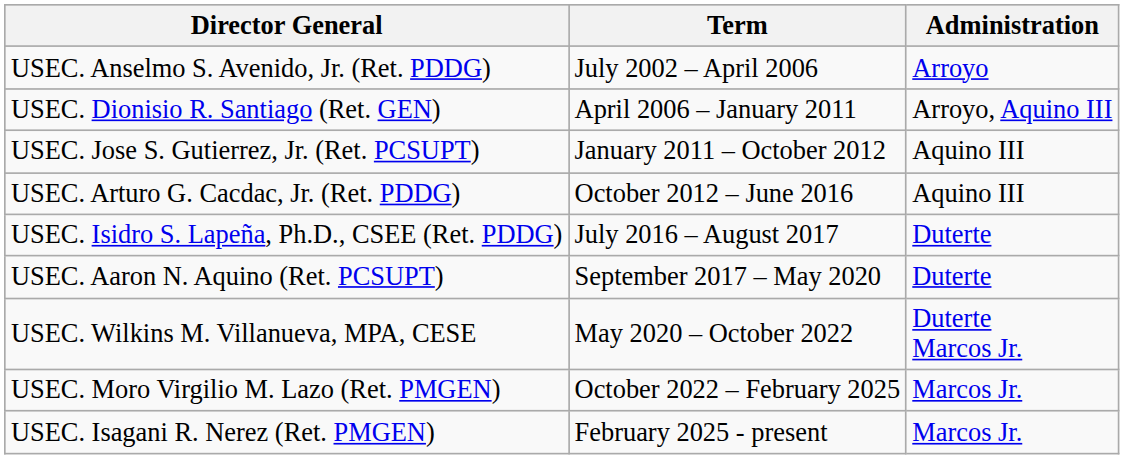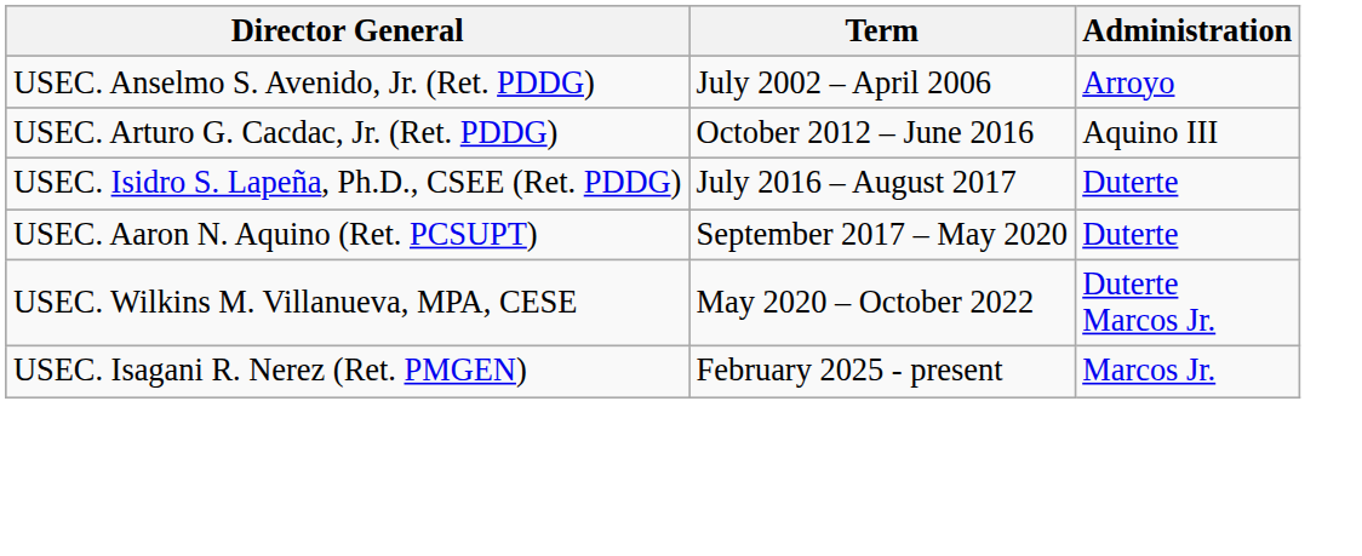- row: USEC. Dionisio R. Santiago (Ret. GEN) | April 2006 – January 2011 | Arroyo, Aquino III
- row: USEC. Jose S. Gutierrez, Jr. (Ret. PCSUPT) | January 2011 – October 2012 | Aquino III
- row: USEC. Moro Virgilio M. Lazo (Ret. PMGEN) | October 2022 – February 2025 | Marcos Jr.
